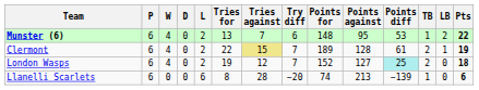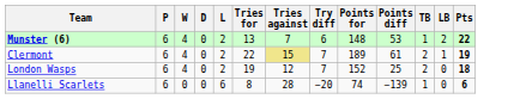- column: Points against | 95 | 128 | 127 | 213
London Wasps | Points diff: paleturquoise background -> no background
